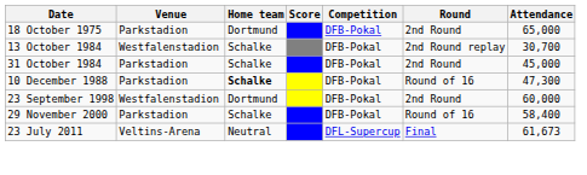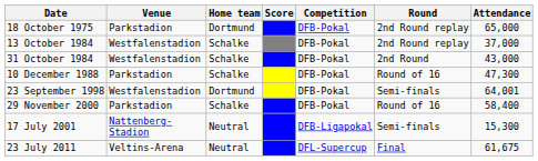18 October 1975 | Round: 2nd Round -> 2nd Round replay
13 October 1984 | Attendance: 30,700 -> 37,000
31 October 1984 | Venue: Parkstadion -> Westfalenstadion
31 October 1984 | Attendance: 45,000 -> 43,000
10 December 1988 | Home team: bold -> normal
23 September 1998 | Round: 2nd Round -> Semi-finals
23 September 1998 | Attendance: 60,000 -> 64,001
+ row: 17 July 2001 | Nattenberg-Stadion | Neutral | DFB-Ligapokal | Semi-finals | 15,300
23 July 2011 | Attendance: 61,673 -> 61,675
